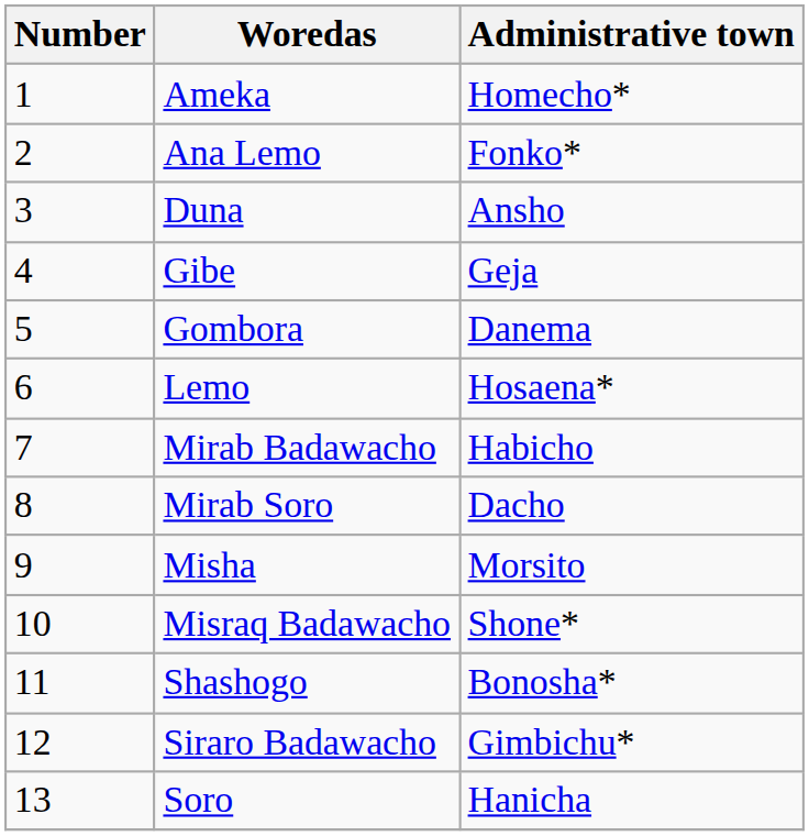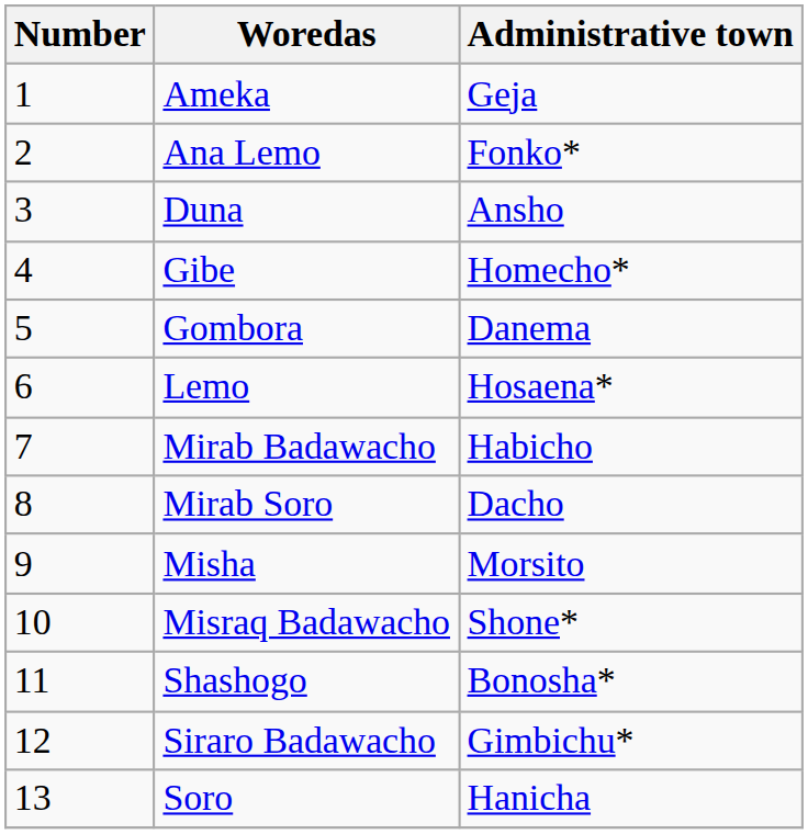Ameka | Administrative town: Homecho* -> Geja
Gibe | Administrative town: Geja -> Homecho*
